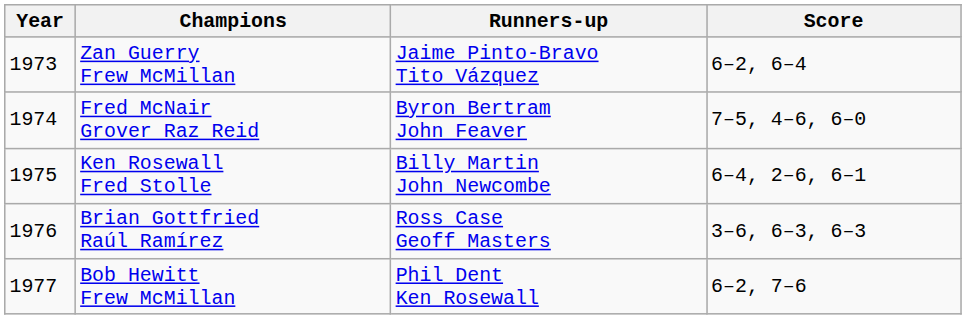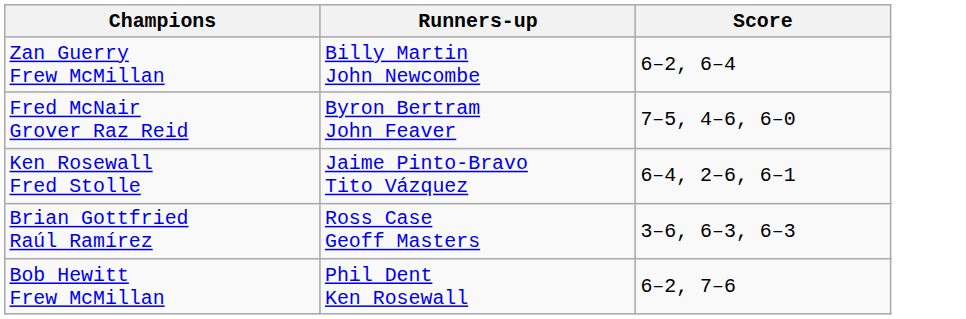- column: Year | 1973 | 1974 | 1975 | 1976 | 1977
Zan Guerry Frew McMillan | Runners-up: Jaime Pinto-Bravo Tito Vázquez -> Billy Martin John Newcombe
Ken Rosewall Fred Stolle | Runners-up: Billy Martin John Newcombe -> Jaime Pinto-Bravo Tito Vázquez
